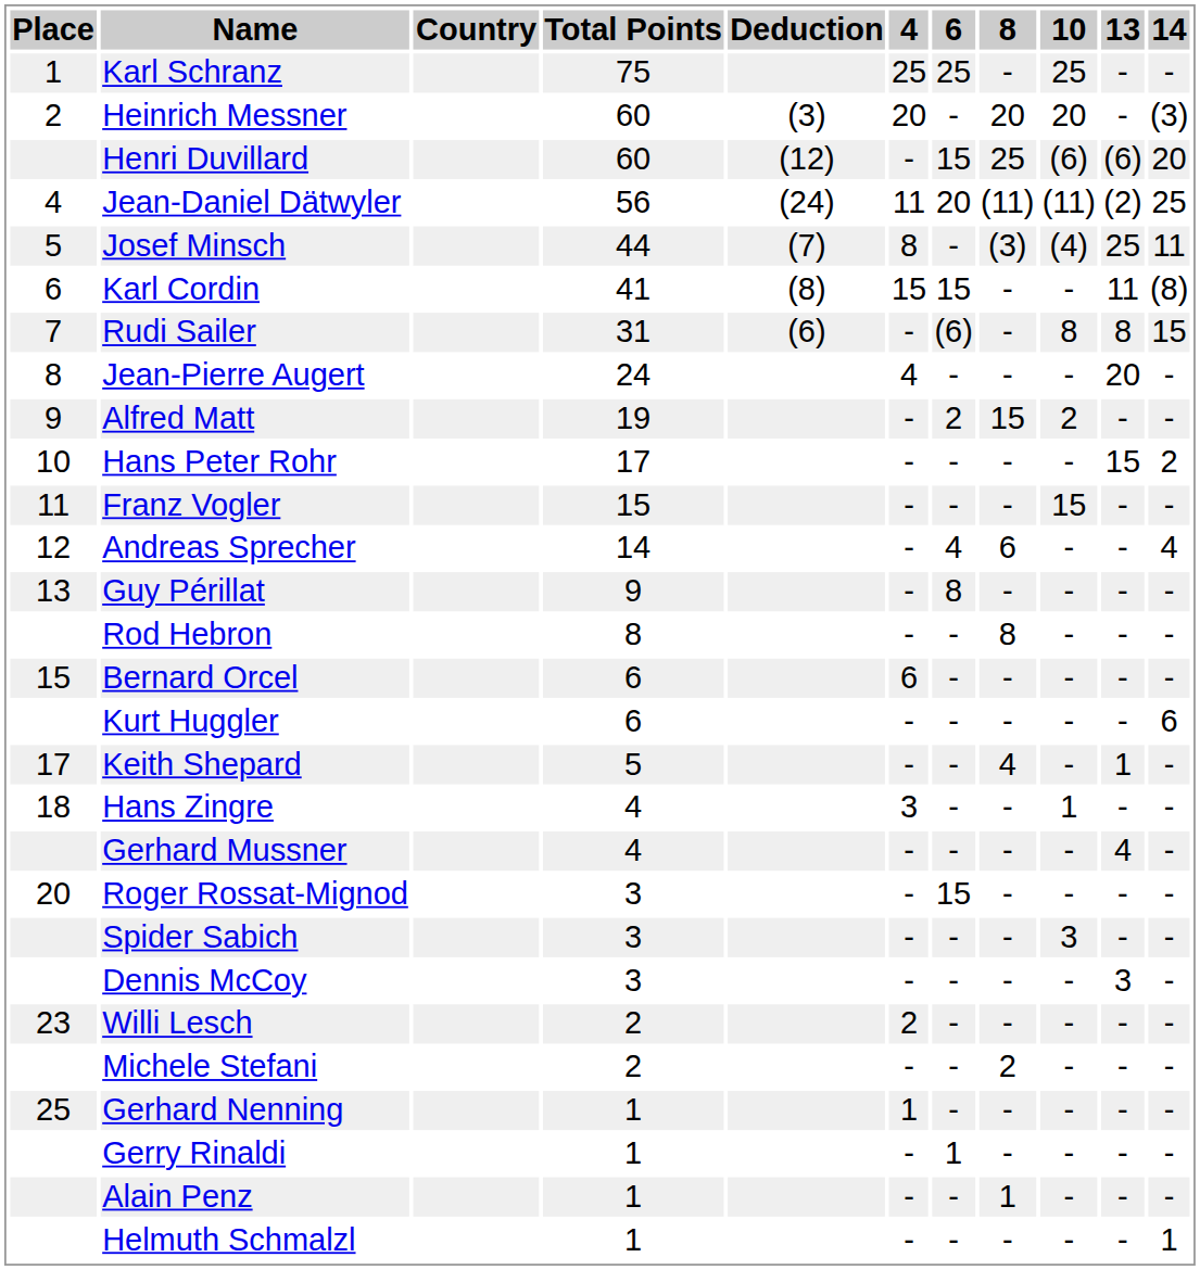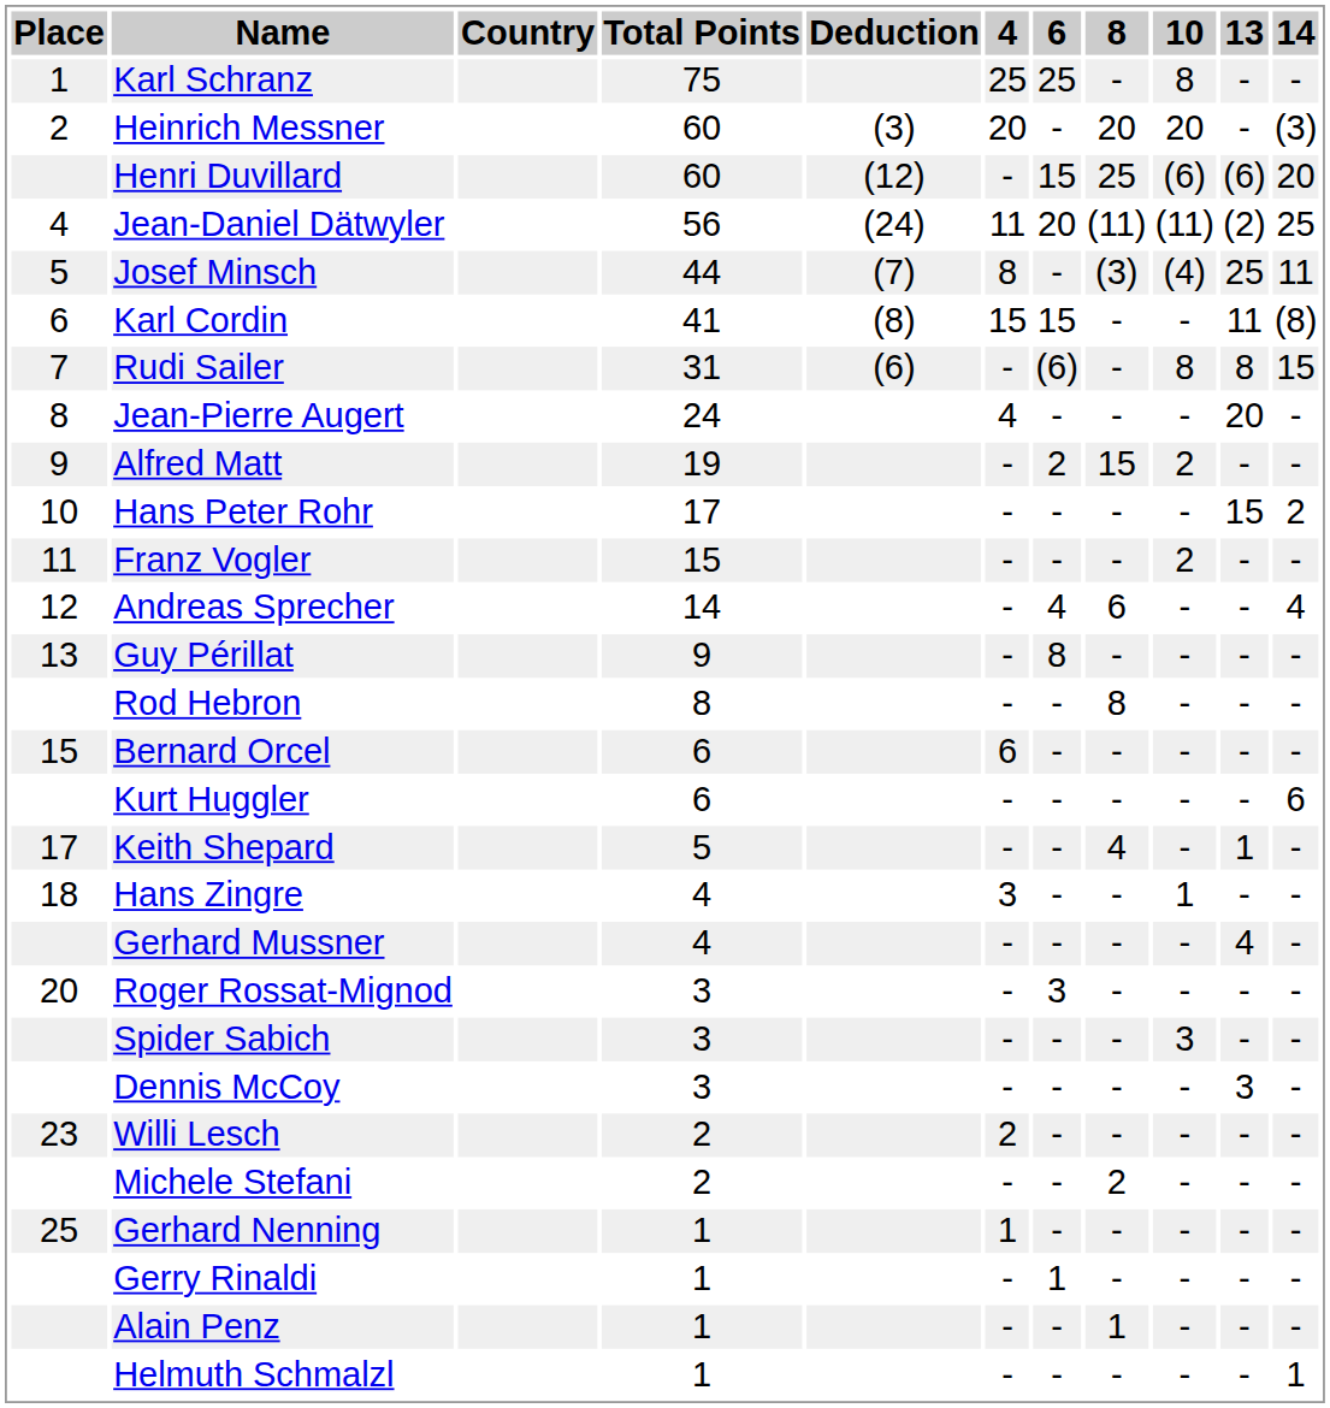Karl Schranz | 10: 25 -> 8
Franz Vogler | 10: 15 -> 2
Roger Rossat-Mignod | 6: 15 -> 3
